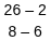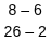rows swapped: 8 – 6 <-> 26 – 2
